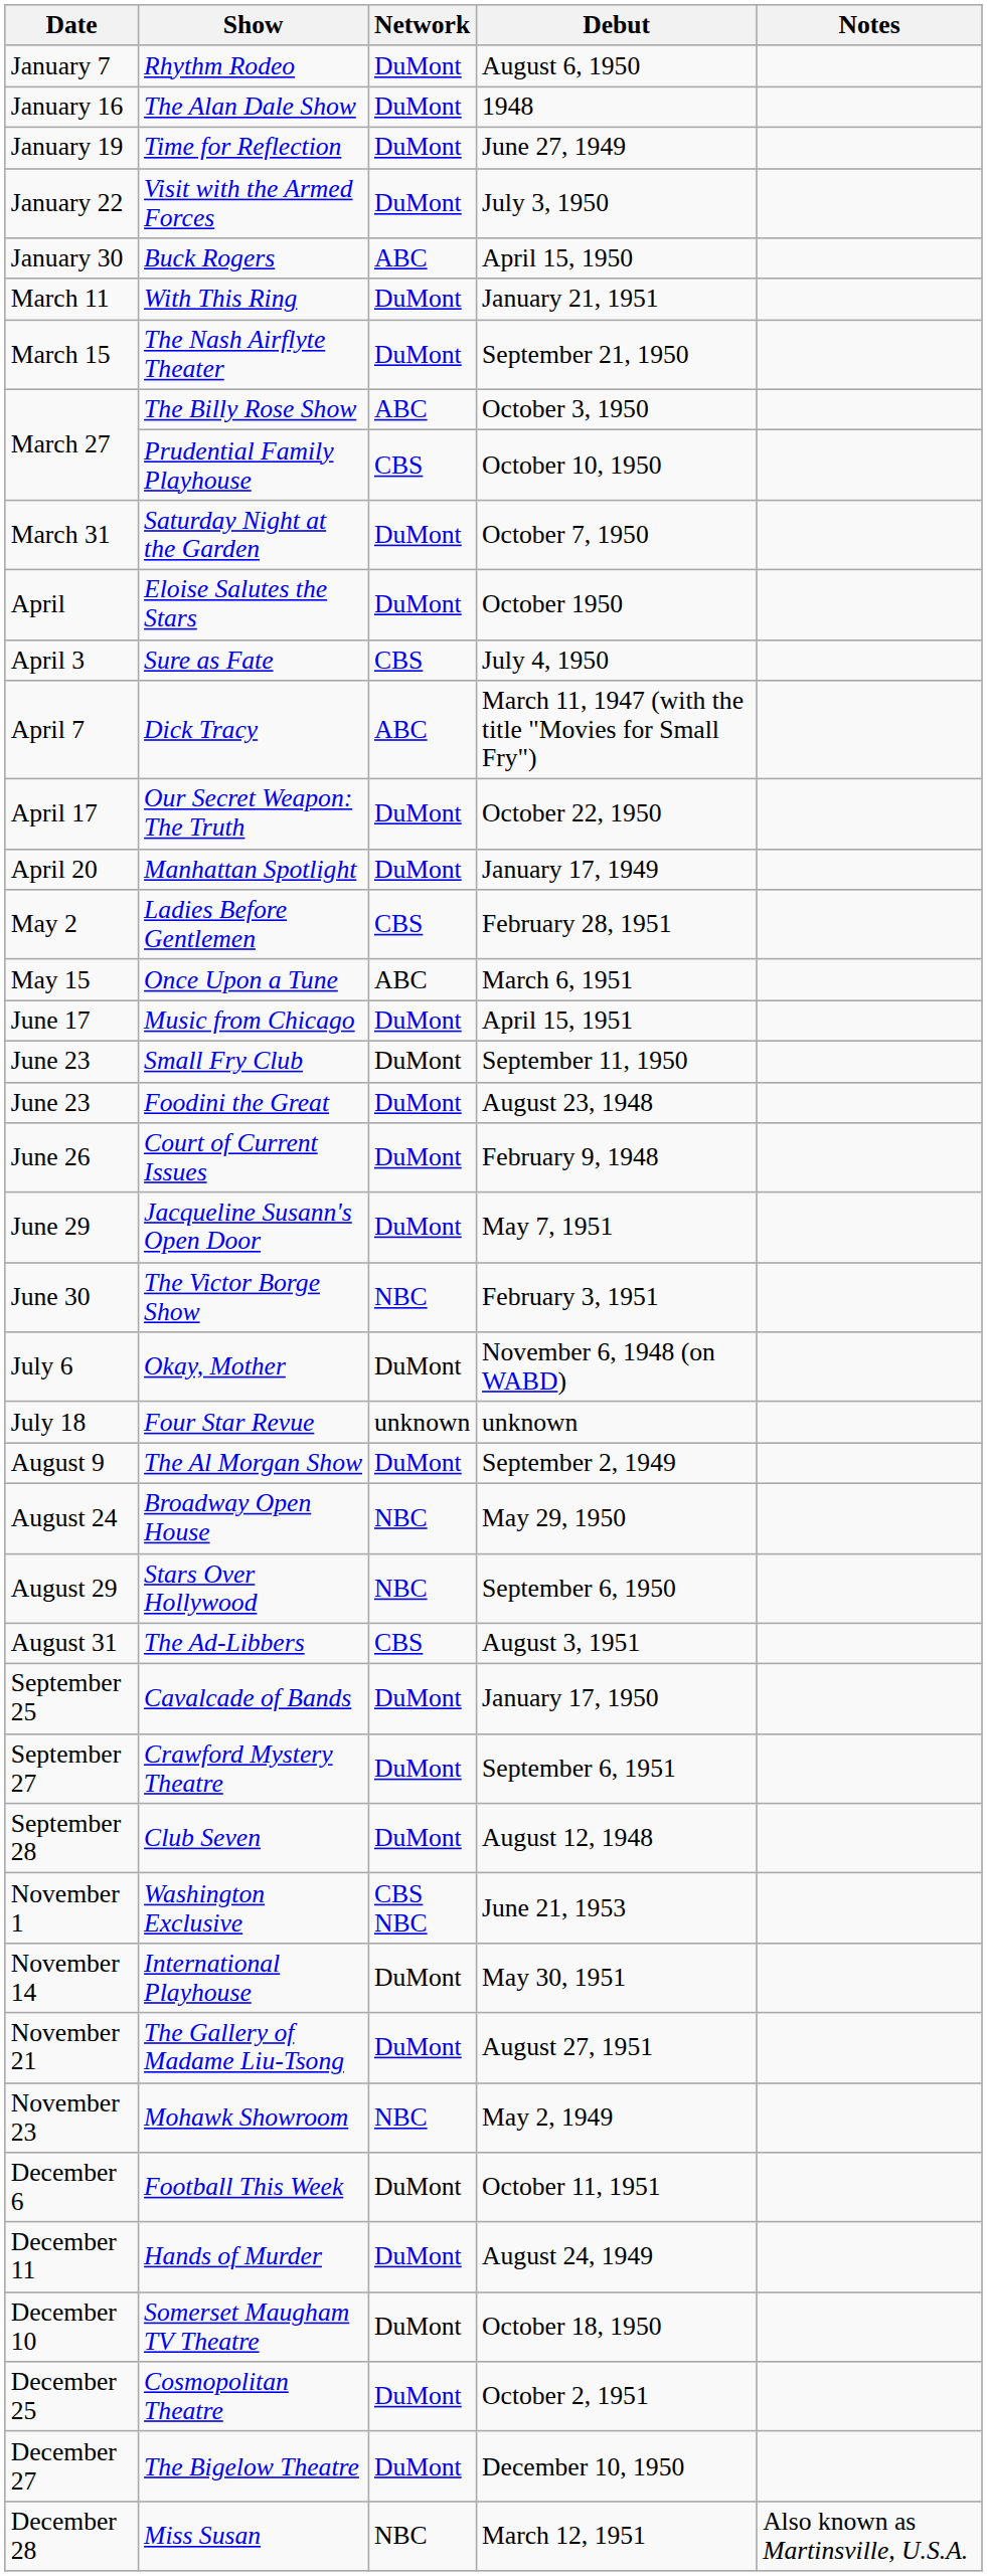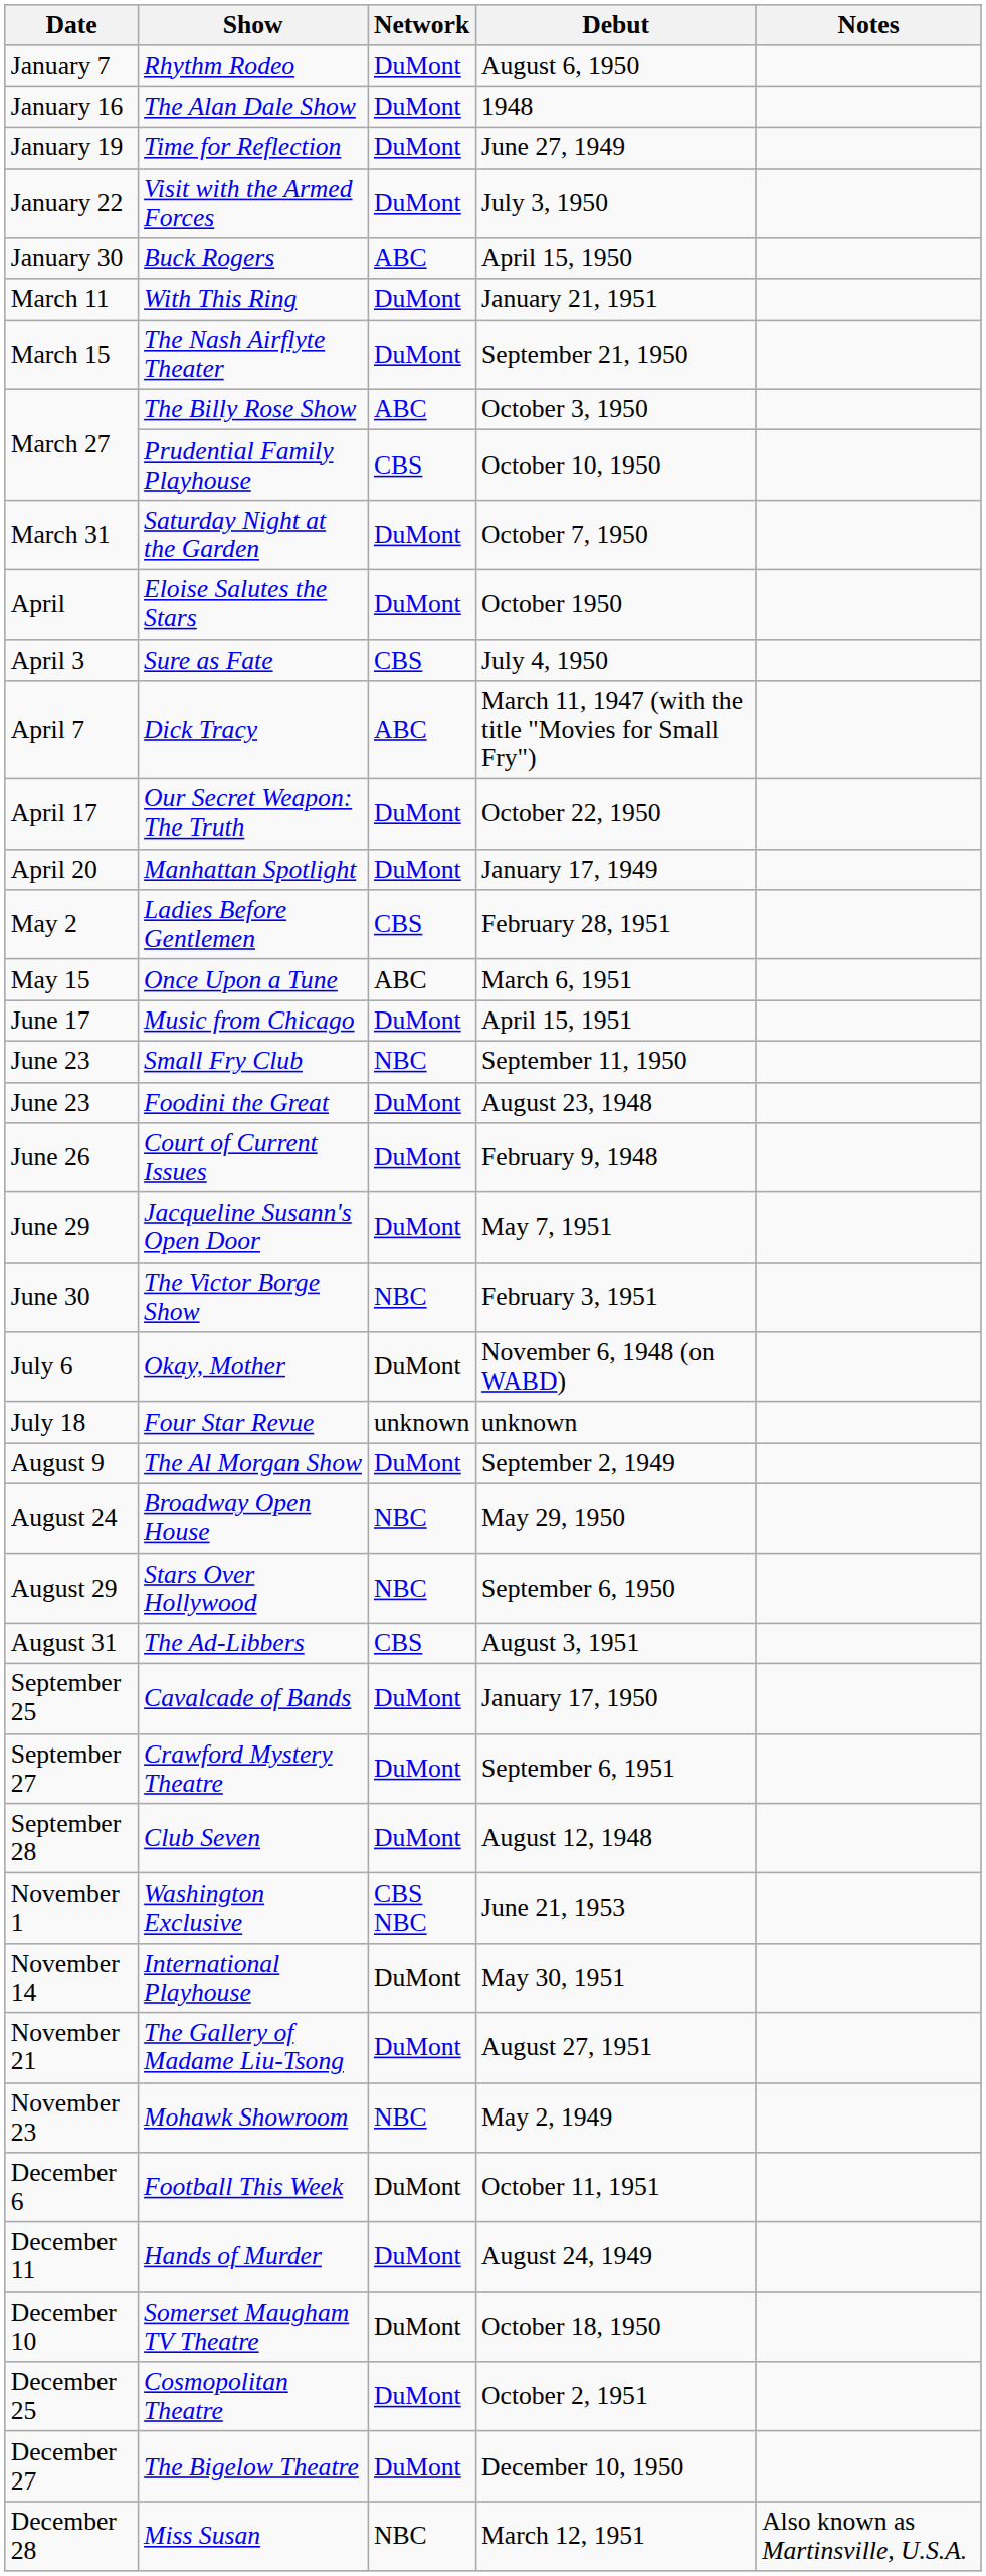Small Fry Club | Network: DuMont -> NBC
